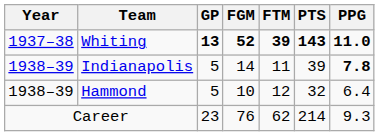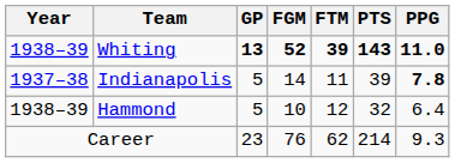Whiting | Year: 1937–38 -> 1938–39
Indianapolis | Year: 1938–39 -> 1937–38
